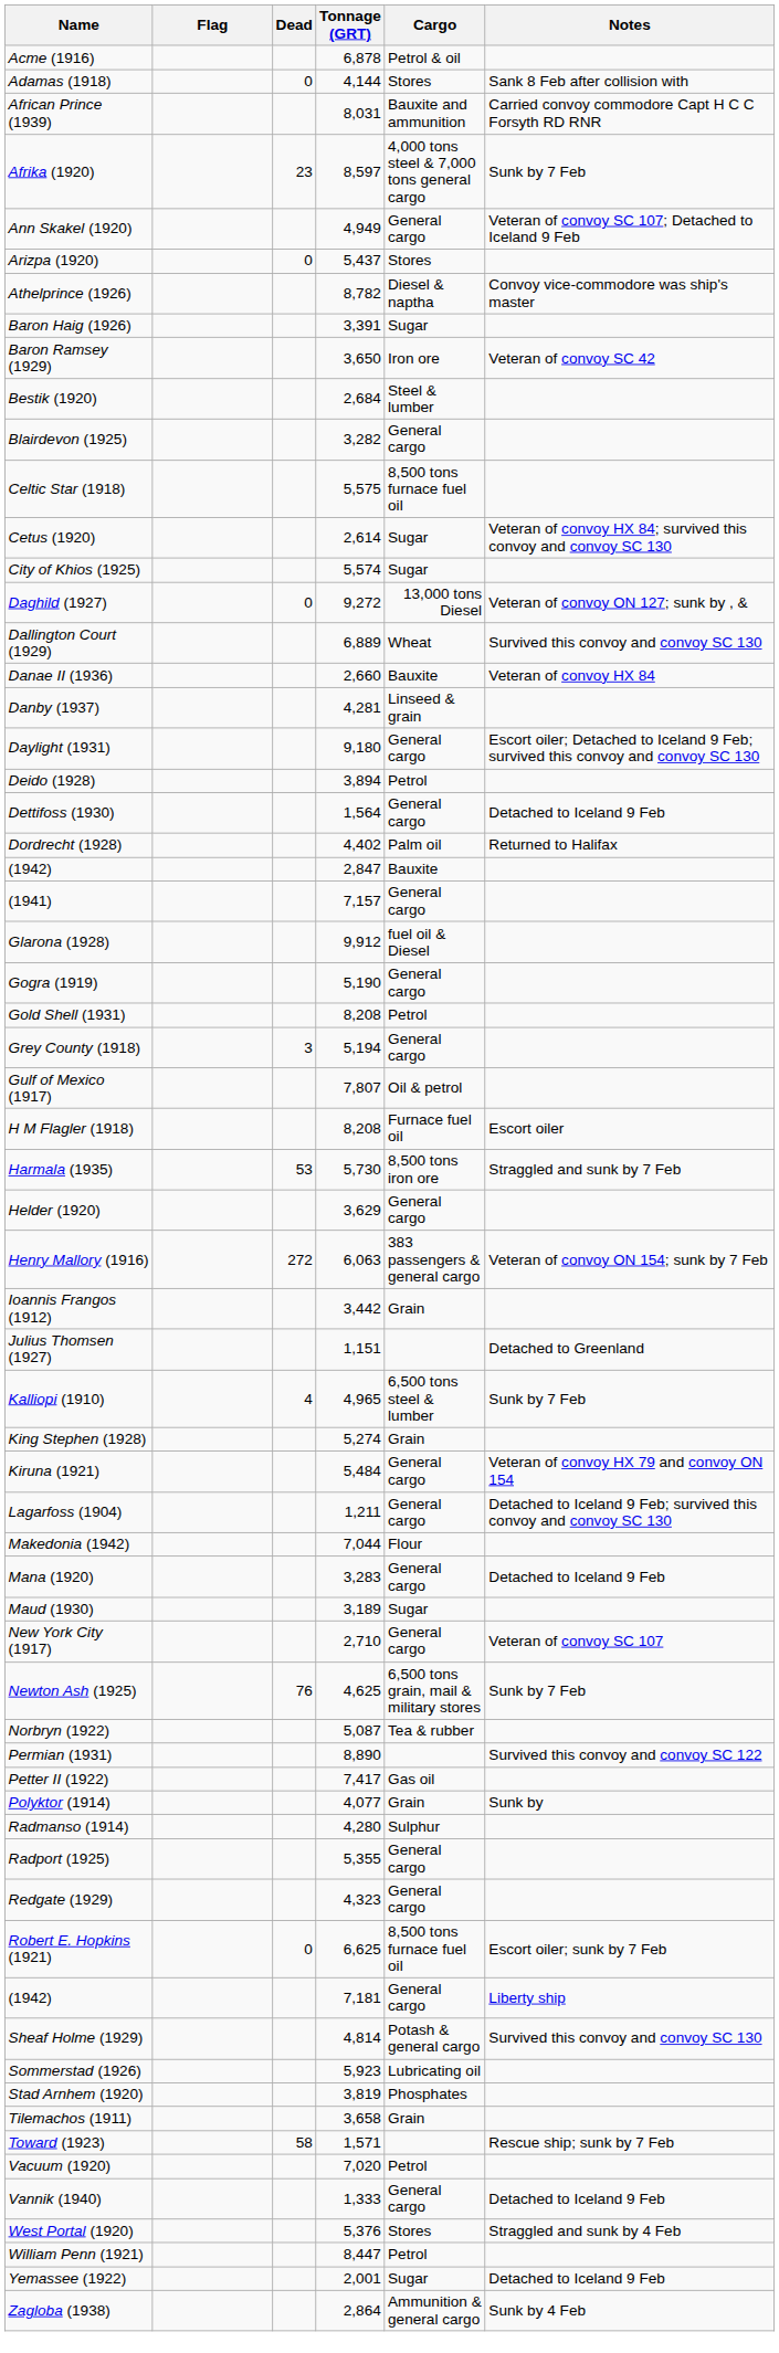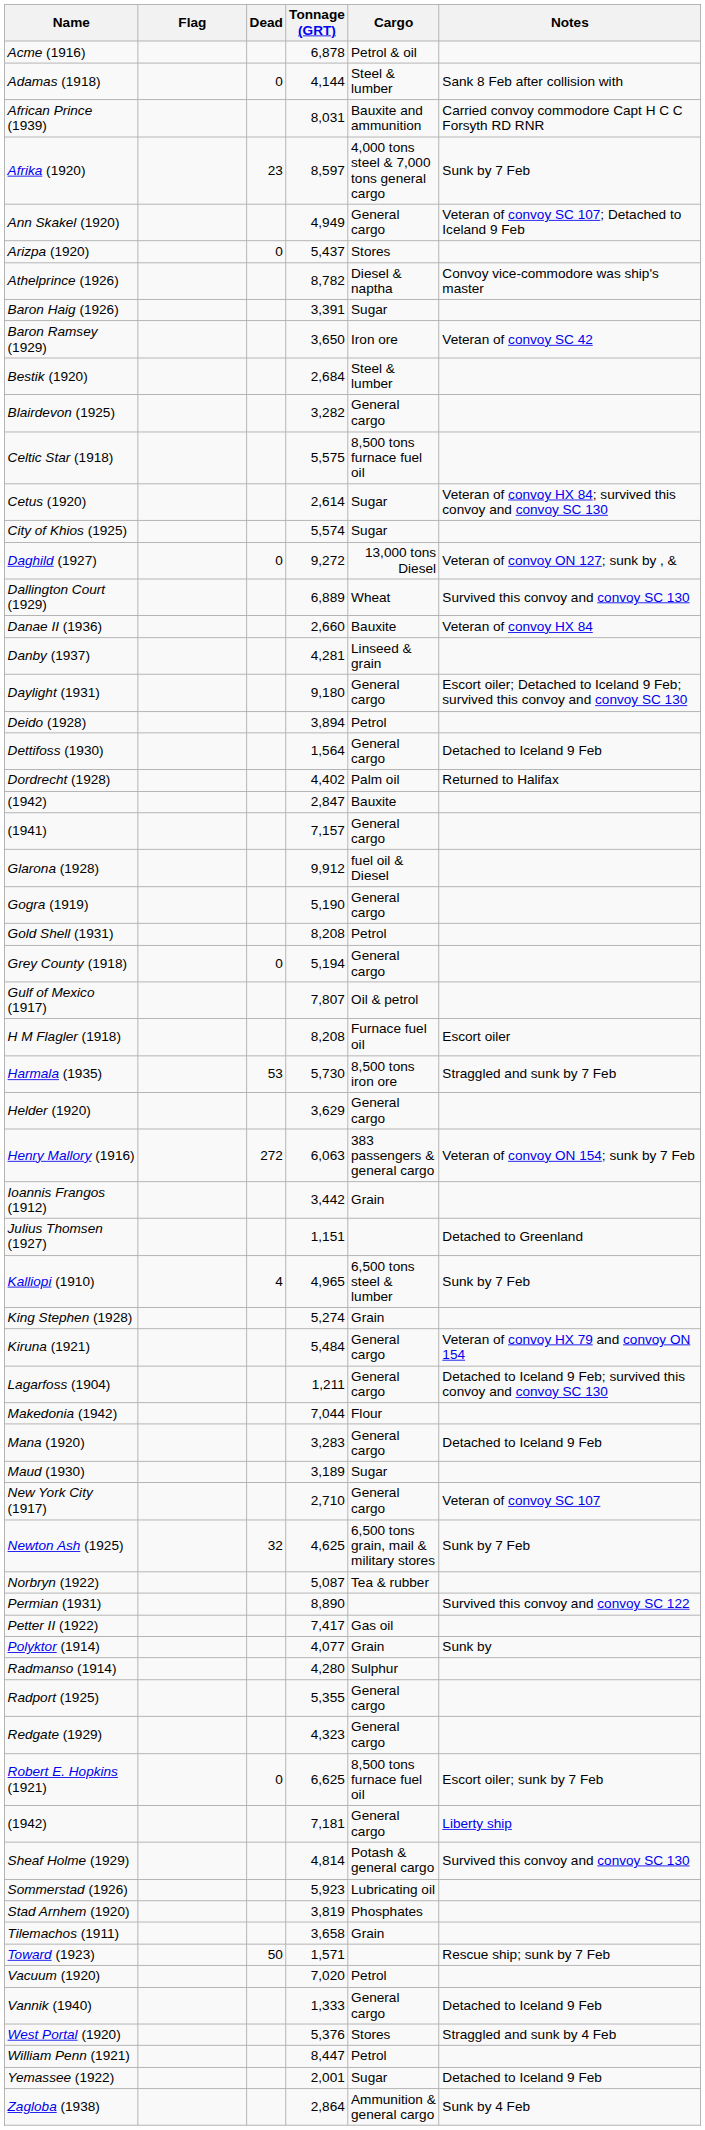Adamas (1918) | Cargo: Stores -> Steel & lumber
Grey County (1918) | Dead: 3 -> 0
Newton Ash (1925) | Dead: 76 -> 32
Toward (1923) | Dead: 58 -> 50
